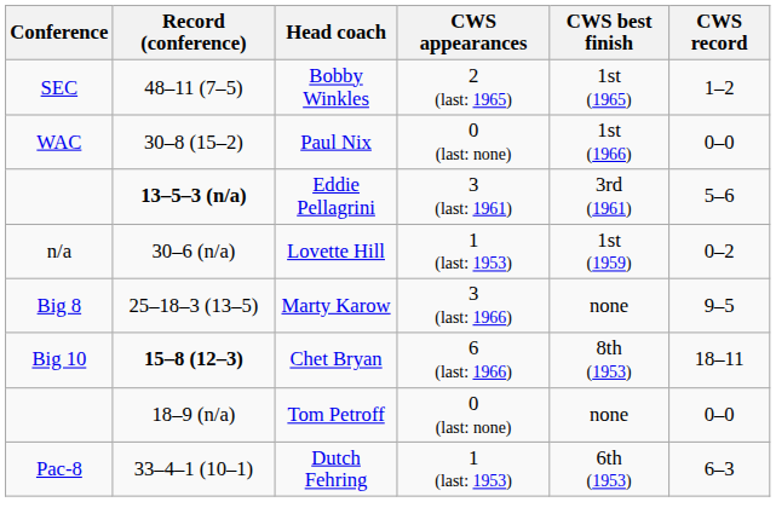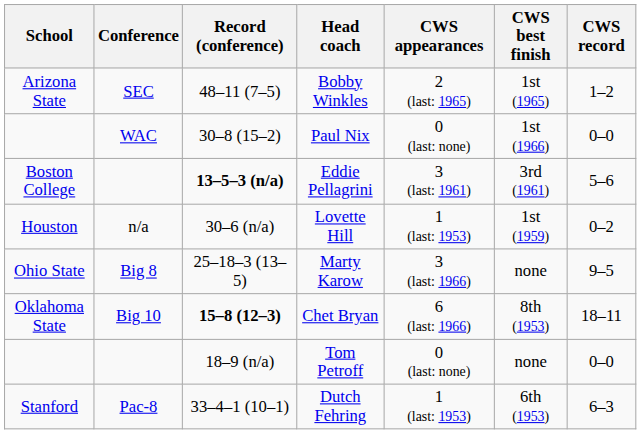+ column: School | Arizona State | Boston College | Houston | Ohio State | Oklahoma State | Stanford
